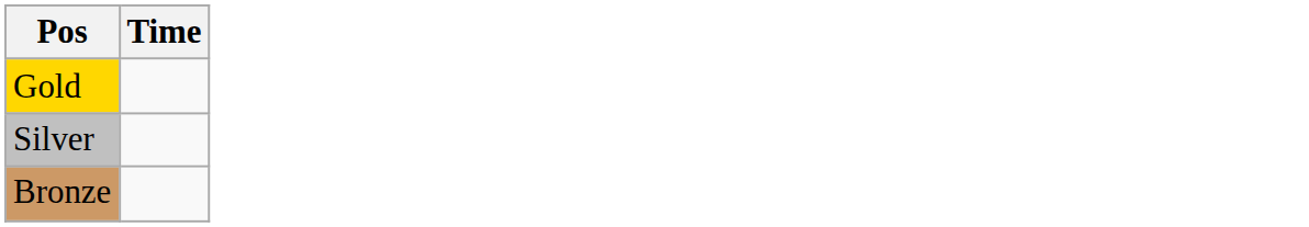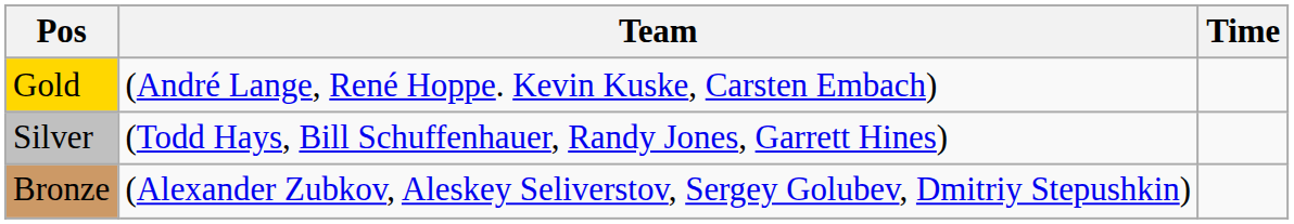+ column: Team | (André Lange, René Hoppe. Kevin Kuske, Carsten Embach) | (Todd Hays, Bill Schuffenhauer, Randy Jones, Garrett Hines) | (Alexander Zubkov, Aleskey Seliverstov, Sergey Golubev, Dmitriy Stepushkin)
